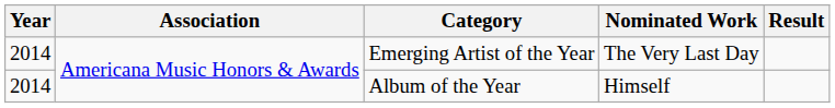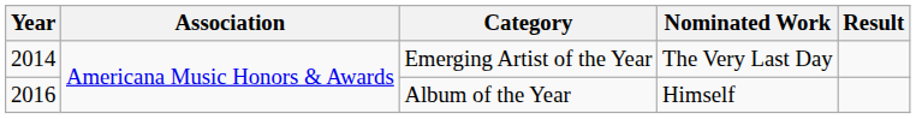Album of the Year | Year: 2014 -> 2016
